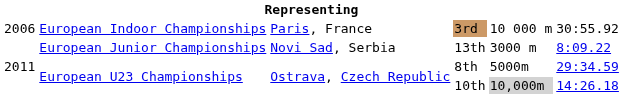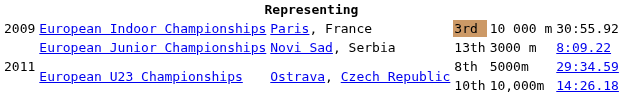3rd | column 1: 2006 -> 2009
10th | column 5: lightgrey background -> no background
